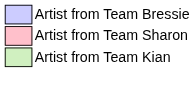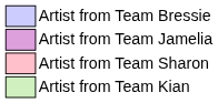+ row: Artist from Team Jamelia
